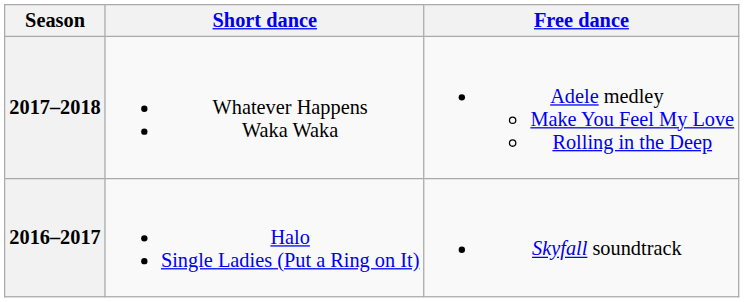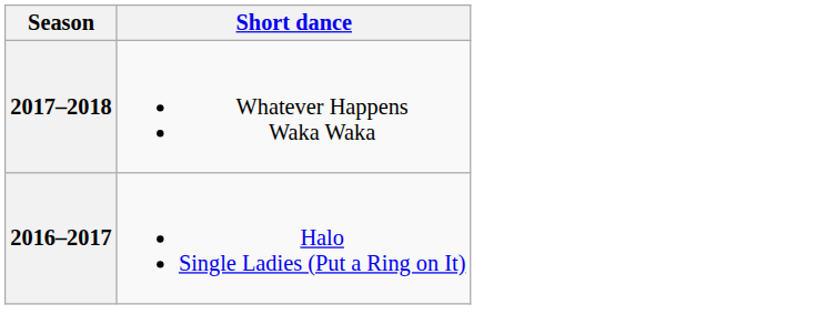- column: Free dance | Adele medley Make You Feel My Love Rolling in the Deep | Skyfall soundtrack
